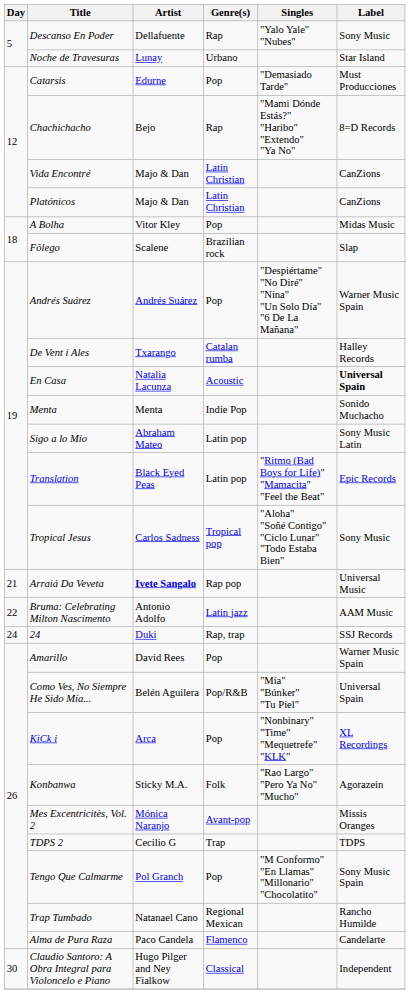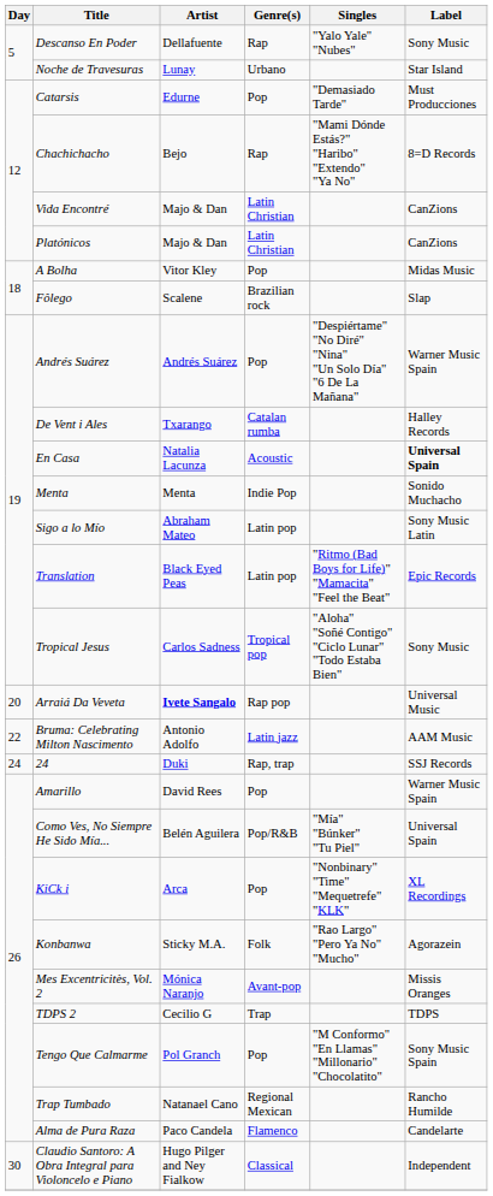Arraiá Da Veveta | Day: 21 -> 20
